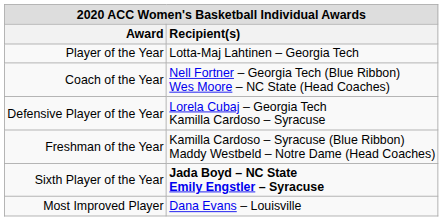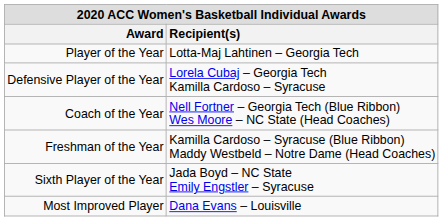rows swapped: Coach of the Year <-> Defensive Player of the Year
Sixth Player of the Year | Recipient(s): bold -> normal
